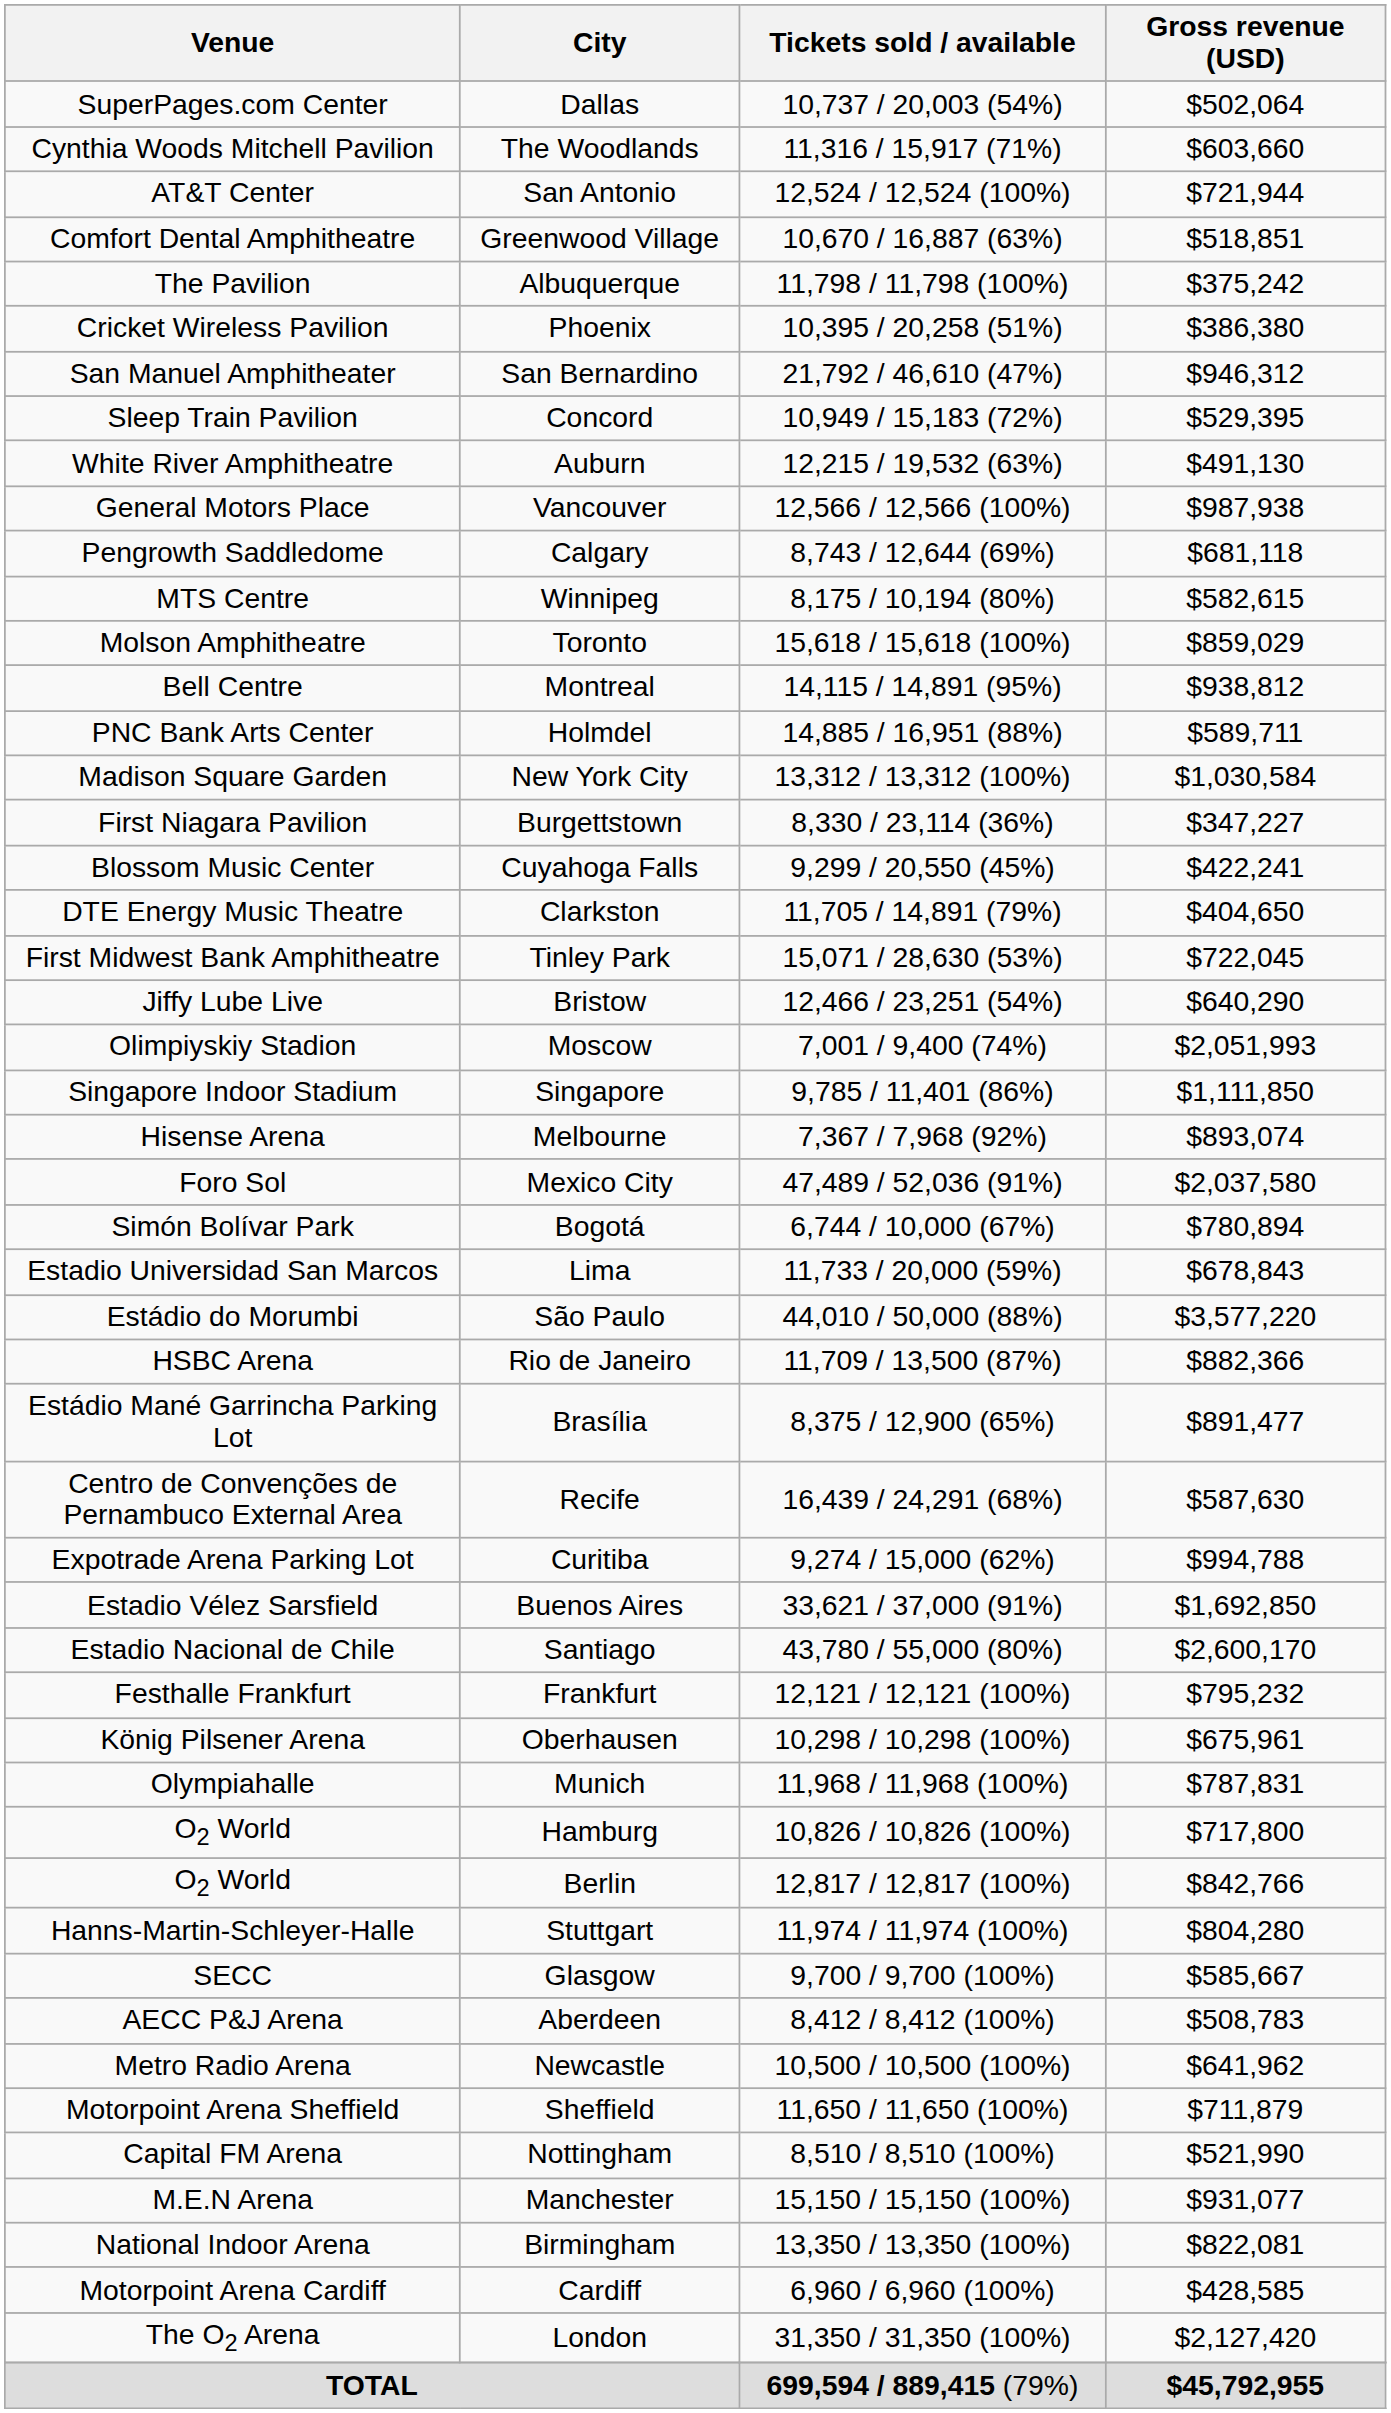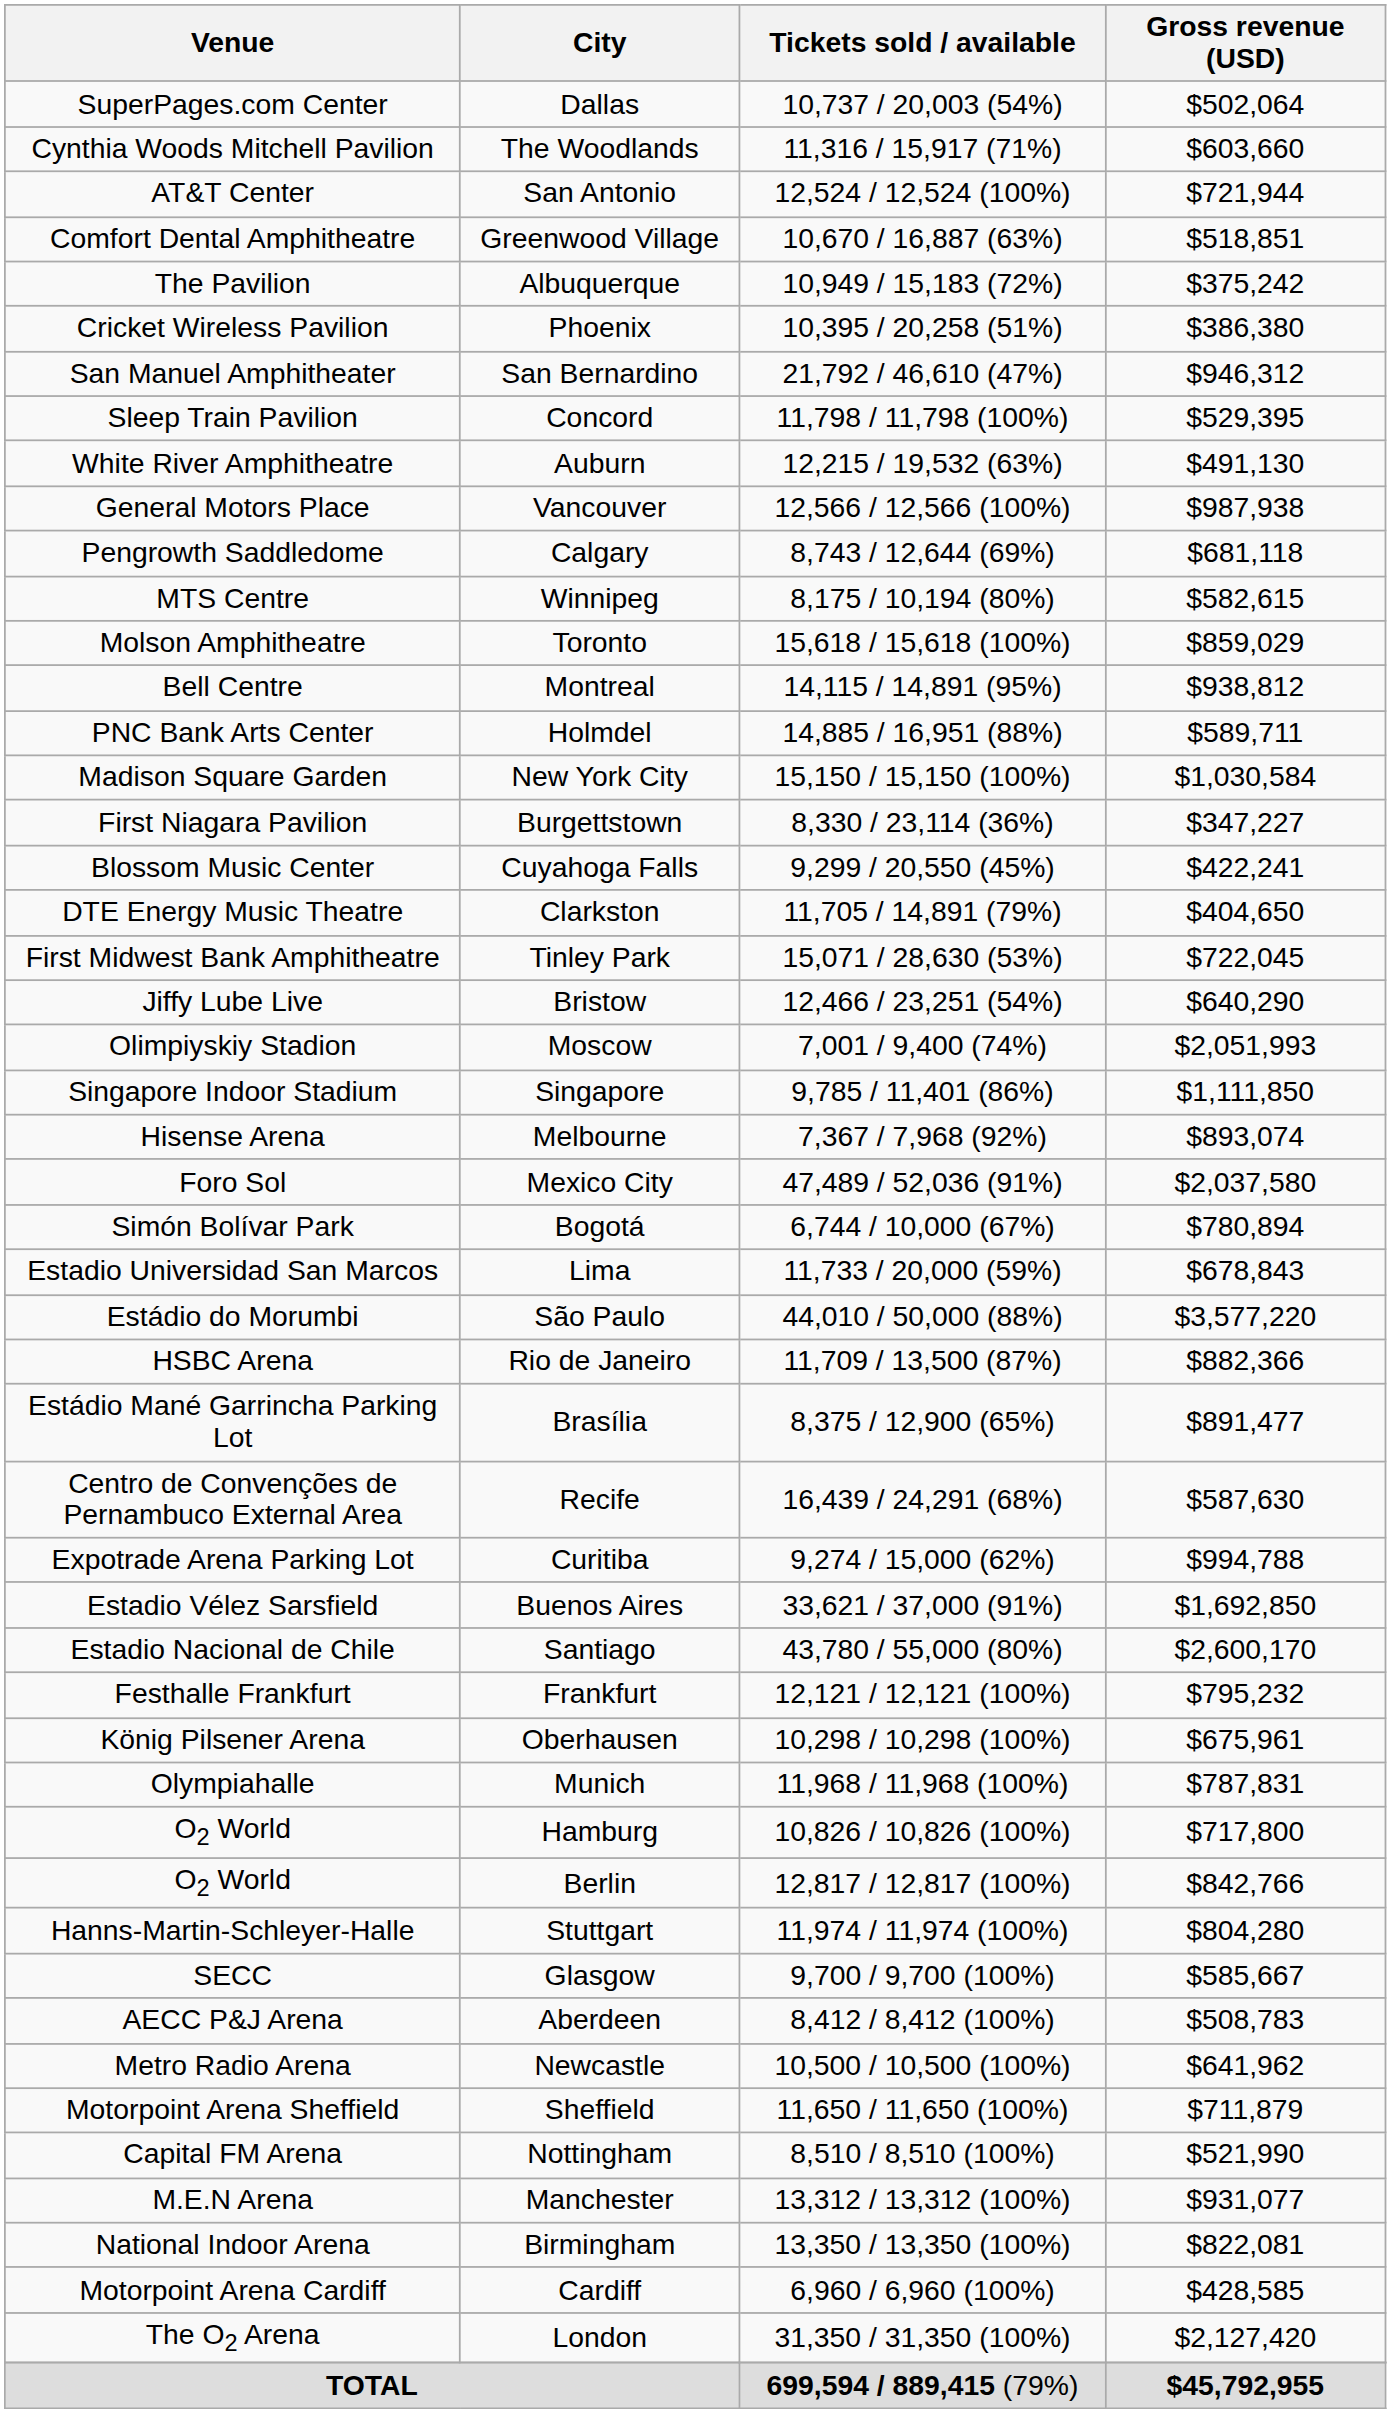Albuquerque | Tickets sold / available: 11,798 / 11,798 (100%) -> 10,949 / 15,183 (72%)
Concord | Tickets sold / available: 10,949 / 15,183 (72%) -> 11,798 / 11,798 (100%)
New York City | Tickets sold / available: 13,312 / 13,312 (100%) -> 15,150 / 15,150 (100%)
Manchester | Tickets sold / available: 15,150 / 15,150 (100%) -> 13,312 / 13,312 (100%)
